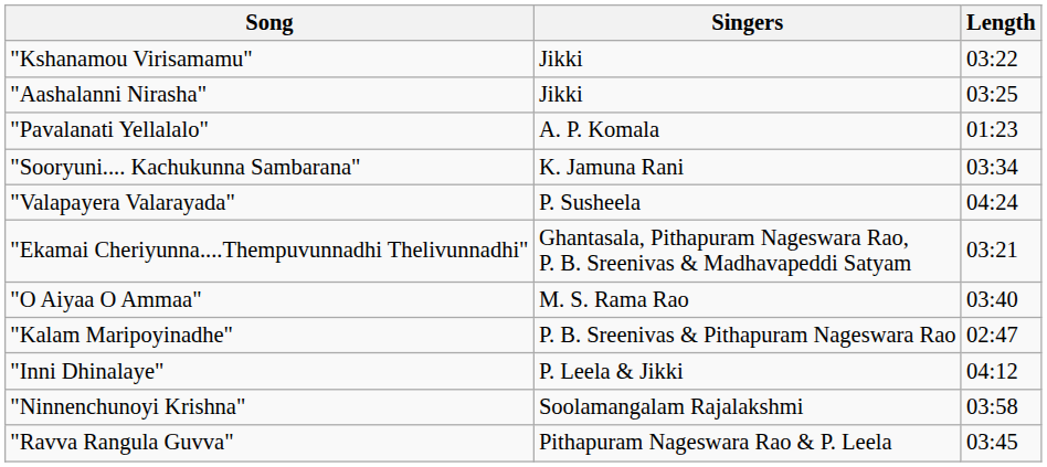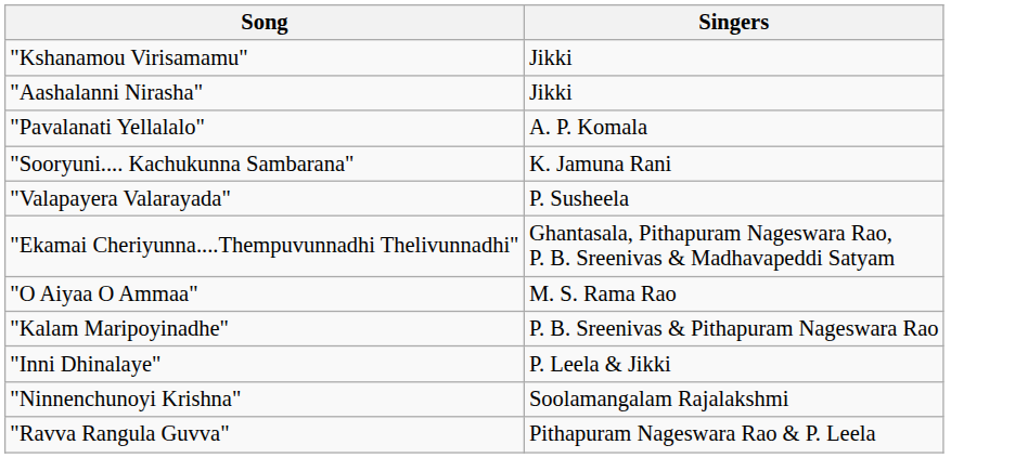- column: Length | 03:22 | 03:25 | 01:23 | 03:34 | 04:24 | 03:21 | 03:40 | 02:47 | 04:12 | 03:58 | 03:45
